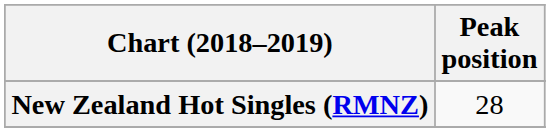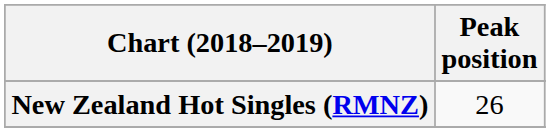New Zealand Hot Singles (RMNZ) | Peak position: 28 -> 26
